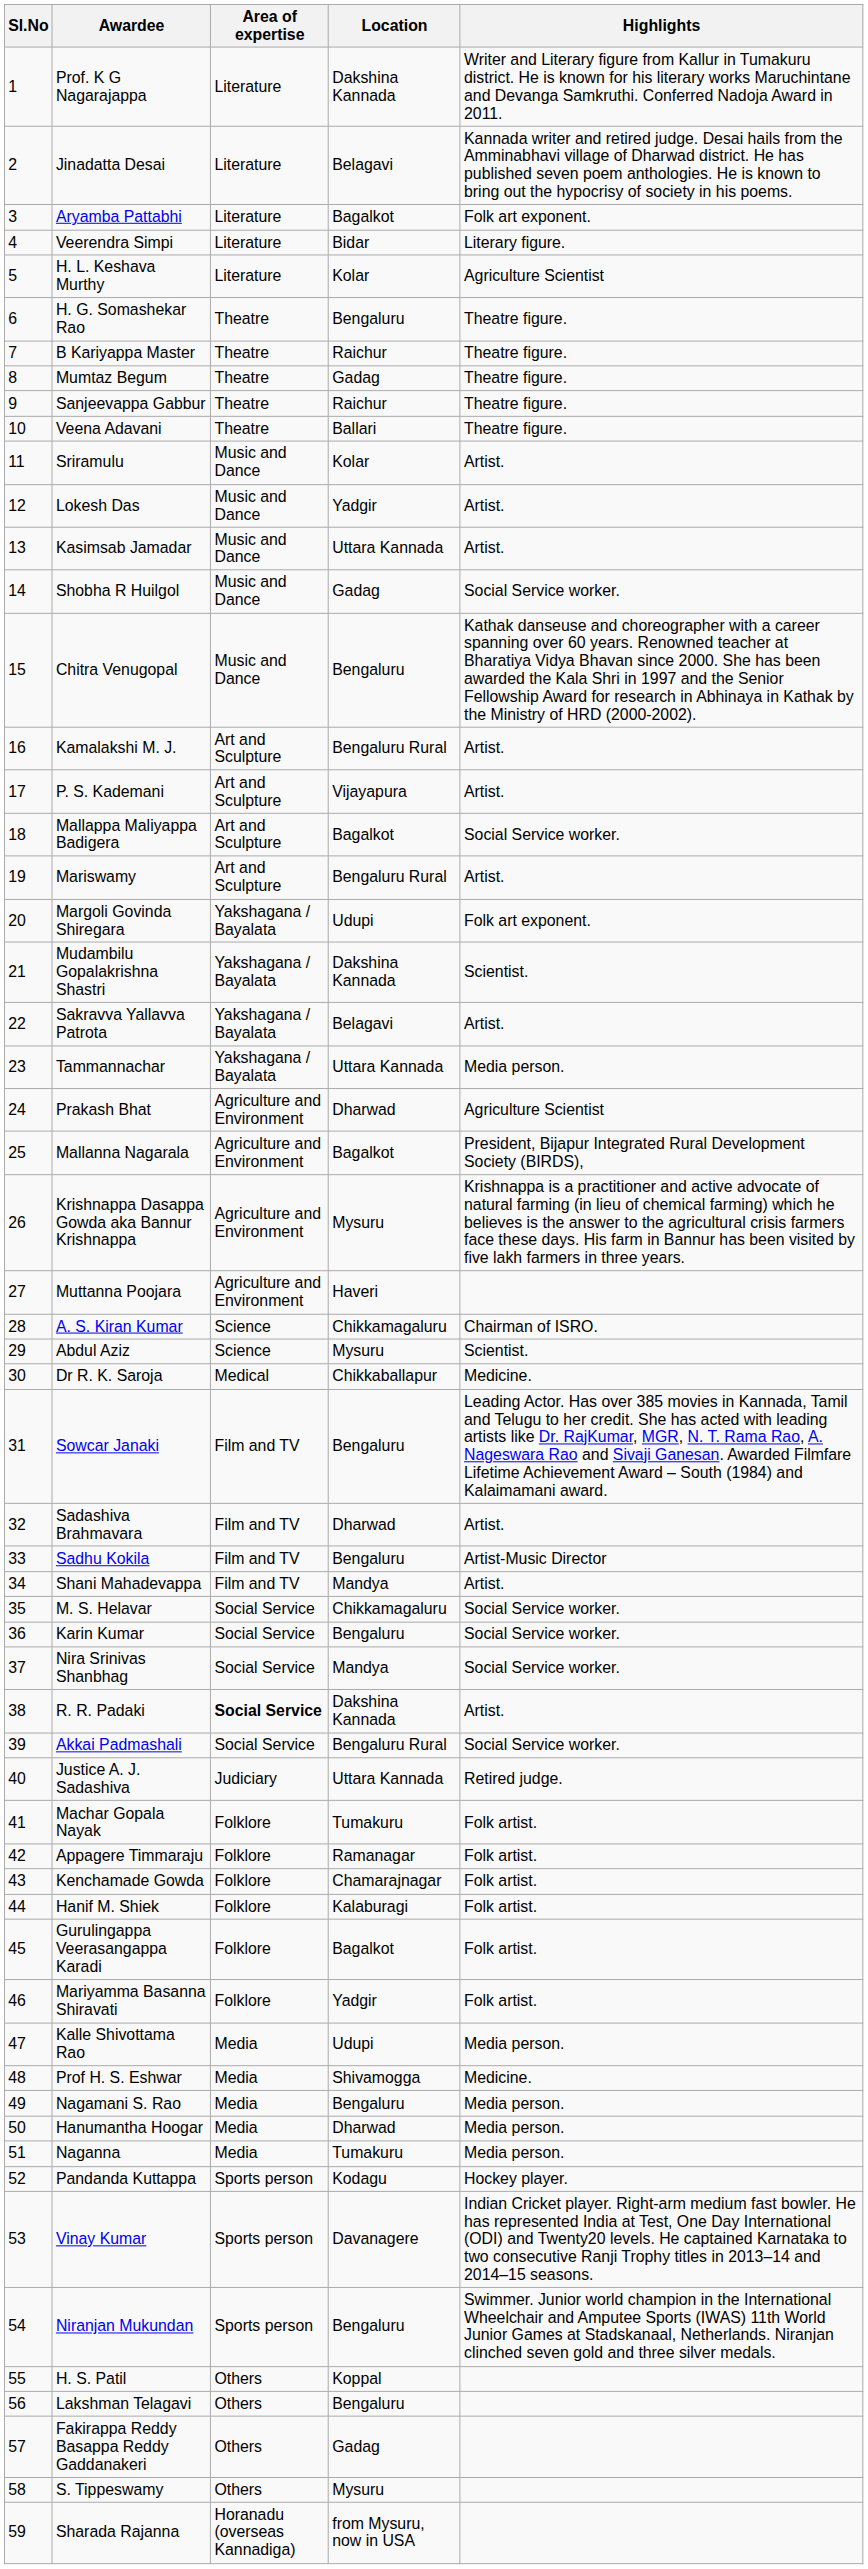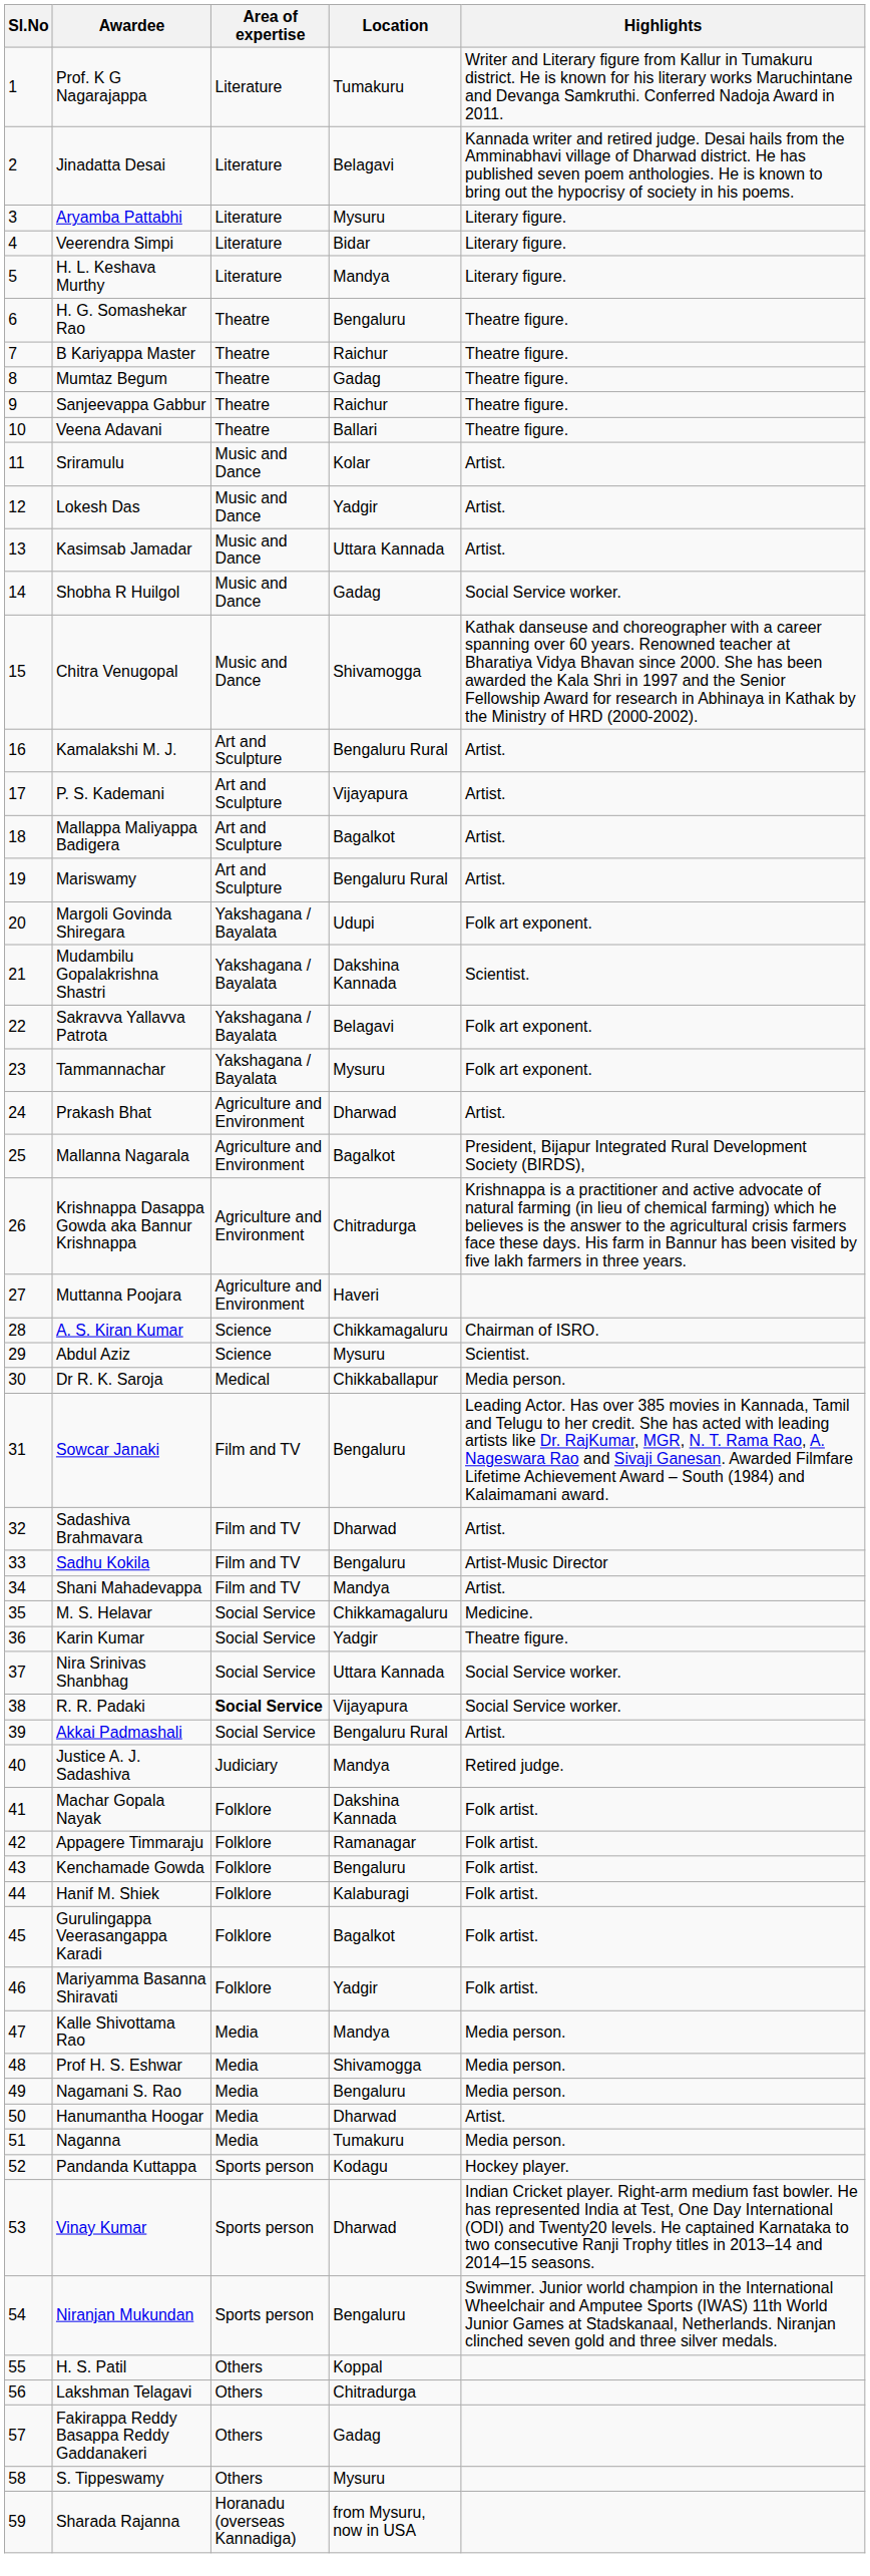Prof. K G Nagarajappa | Location: Dakshina Kannada -> Tumakuru
Aryamba Pattabhi | Location: Bagalkot -> Mysuru
Aryamba Pattabhi | Highlights: Folk art exponent. -> Literary figure.
H. L. Keshava Murthy | Location: Kolar -> Mandya
H. L. Keshava Murthy | Highlights: Agriculture Scientist -> Literary figure.
Chitra Venugopal | Location: Bengaluru -> Shivamogga
Mallappa Maliyappa Badigera | Highlights: Social Service worker. -> Artist.
Sakravva Yallavva Patrota | Highlights: Artist. -> Folk art exponent.
Tammannachar | Location: Uttara Kannada -> Mysuru
Tammannachar | Highlights: Media person. -> Folk art exponent.
Prakash Bhat | Highlights: Agriculture Scientist -> Artist.
Krishnappa Dasappa Gowda aka Bannur Krishnappa | Location: Mysuru -> Chitradurga
Dr R. K. Saroja | Highlights: Medicine. -> Media person.
M. S. Helavar | Highlights: Social Service worker. -> Medicine.
Karin Kumar | Location: Bengaluru -> Yadgir
Karin Kumar | Highlights: Social Service worker. -> Theatre figure.
Nira Srinivas Shanbhag | Location: Mandya -> Uttara Kannada
R. R. Padaki | Location: Dakshina Kannada -> Vijayapura
R. R. Padaki | Highlights: Artist. -> Social Service worker.
Akkai Padmashali | Highlights: Social Service worker. -> Artist.
Justice A. J. Sadashiva | Location: Uttara Kannada -> Mandya
Machar Gopala Nayak | Location: Tumakuru -> Dakshina Kannada
Kenchamade Gowda | Location: Chamarajnagar -> Bengaluru
Kalle Shivottama Rao | Location: Udupi -> Mandya
Prof H. S. Eshwar | Highlights: Medicine. -> Media person.
Hanumantha Hoogar | Highlights: Media person. -> Artist.
Vinay Kumar | Location: Davanagere -> Dharwad
Lakshman Telagavi | Location: Bengaluru -> Chitradurga
